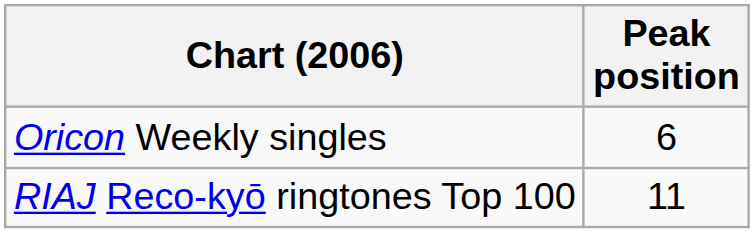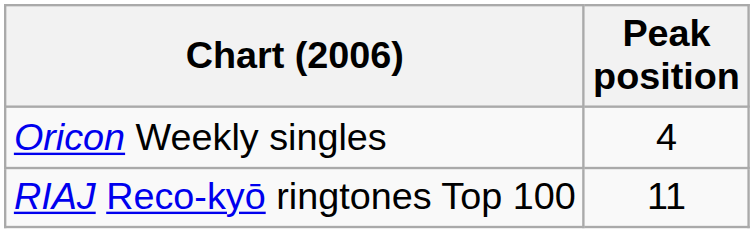Oricon Weekly singles | Peak position: 6 -> 4
